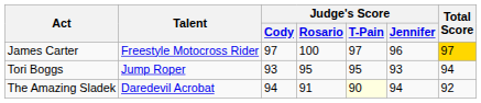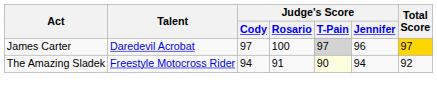James Carter | Talent: Freestyle Motocross Rider -> Daredevil Acrobat
James Carter | Judge's Score / T-Pain: no background -> lightgrey background
- row: Tori Boggs | Jump Roper | 93 | 95 | 95 | 93 | 94
The Amazing Sladek | Talent: Daredevil Acrobat -> Freestyle Motocross Rider
